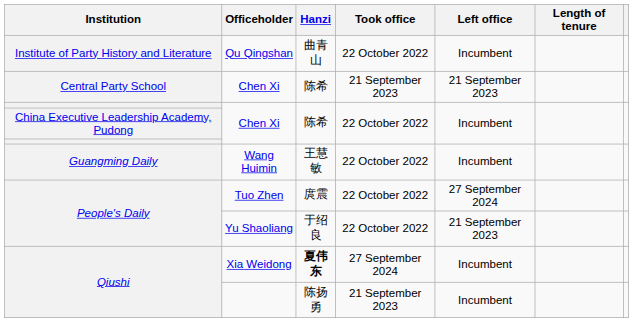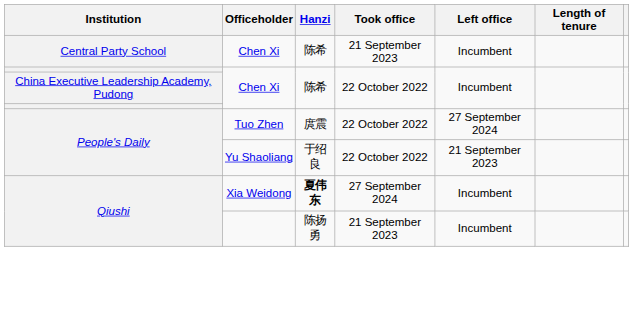- row: Institute of Party History and Literature | Qu Qingshan | 曲青山 | 22 October 2022 | Incumbent
Central Party School / Chen Xi | Left office: 21 September 2023 -> Incumbent
- row: Guangming Daily | Wang Huimin | 王慧敏 | 22 October 2022 | Incumbent
